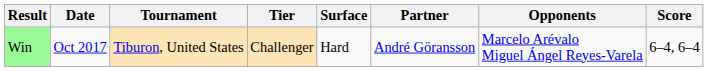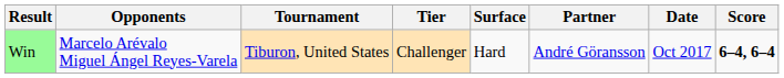columns swapped: Date <-> Opponents
Win | Score: normal -> bold
